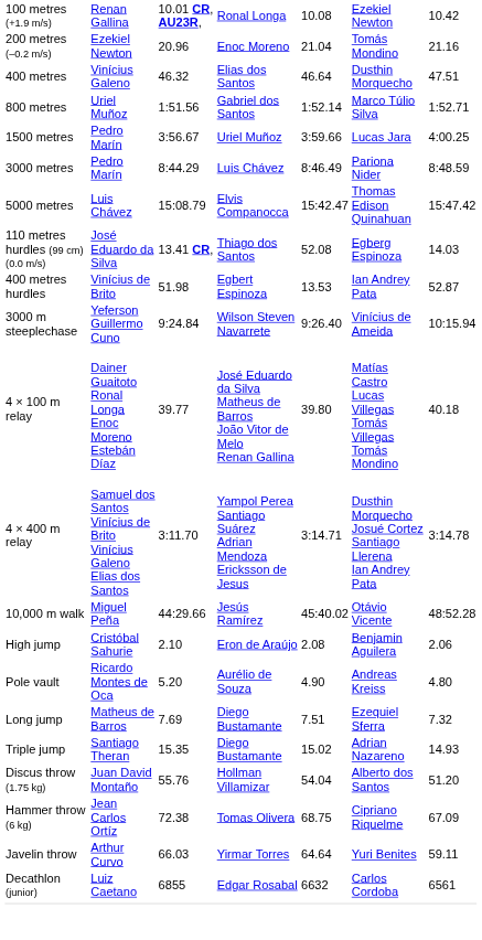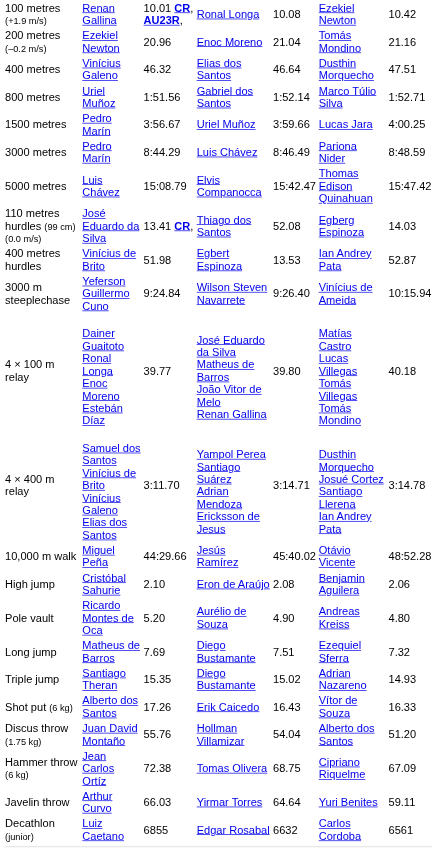+ row: Shot put (6 kg) | Alberto dos Santos | 17.26 | Erik Caicedo | 16.43 | Vítor de Souza | 16.33
